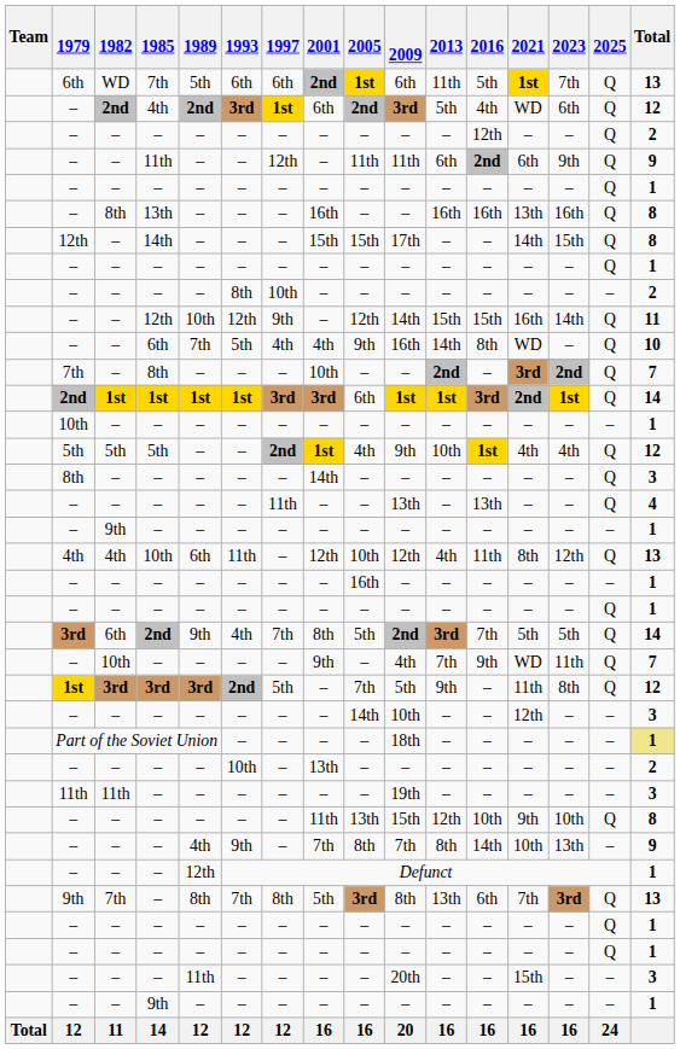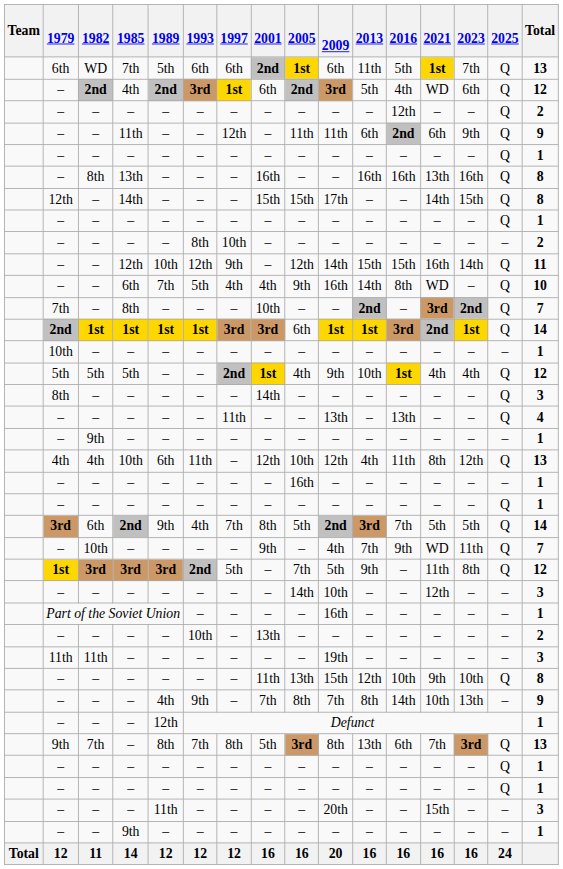Part of the Soviet Union | 2009: 18th -> 16th
Part of the Soviet Union | Total: khaki background -> no background
